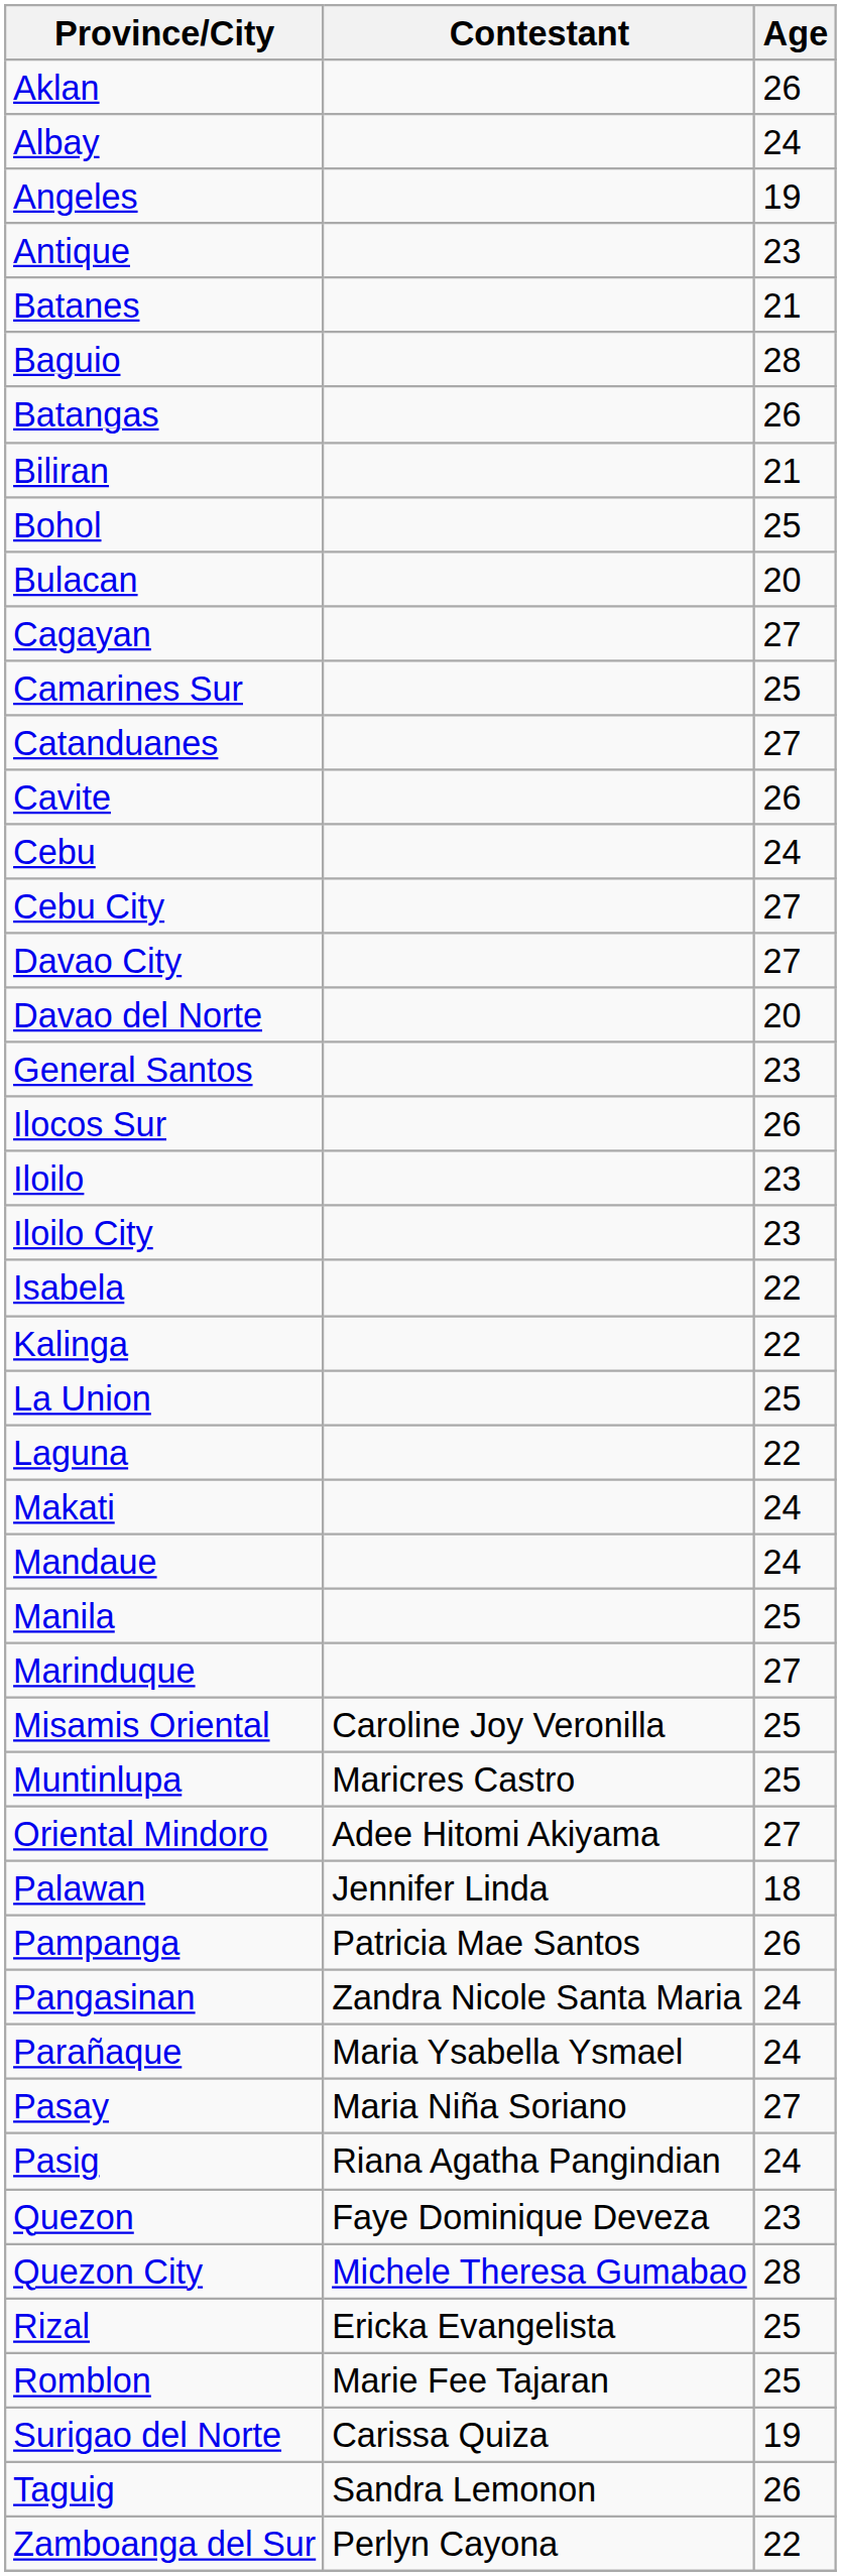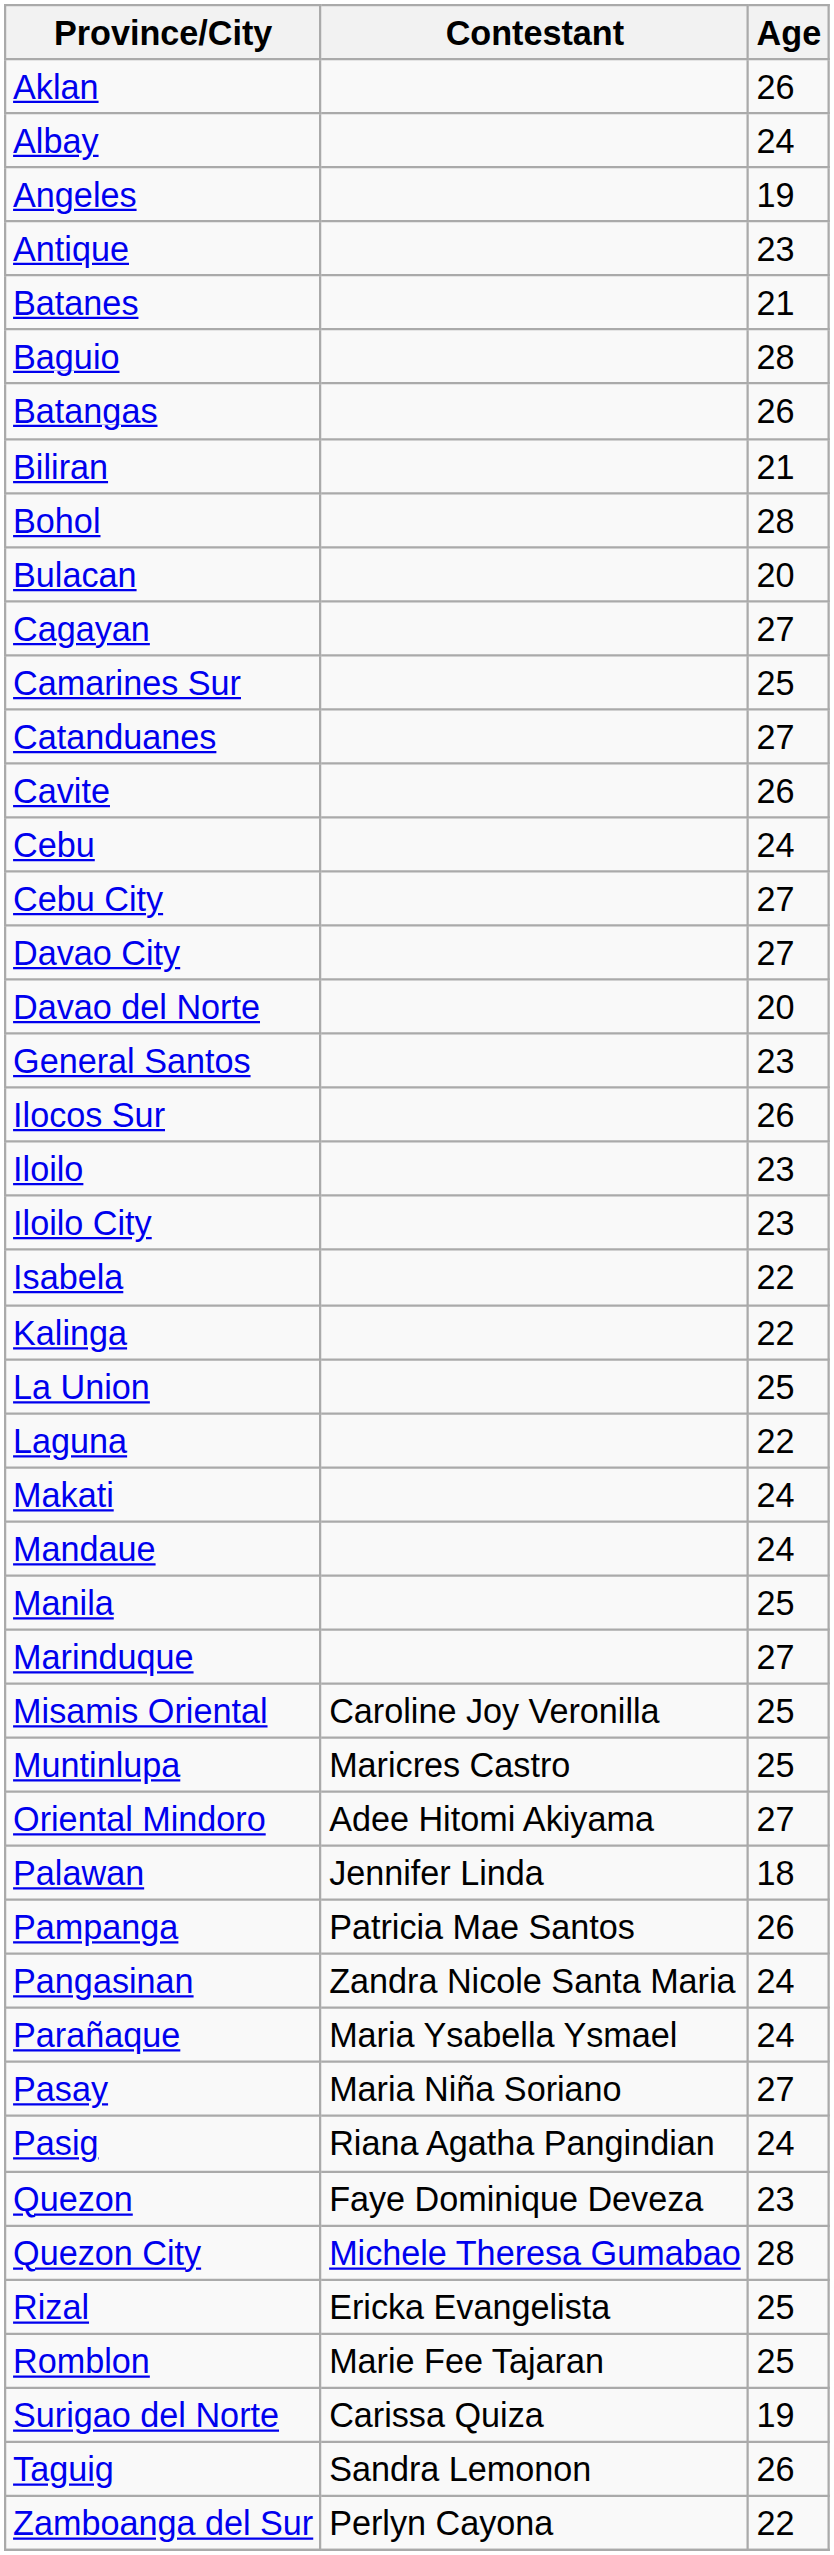Bohol | Age: 25 -> 28
